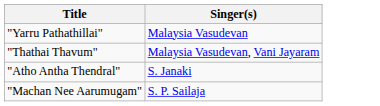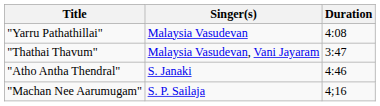+ column: Duration | 4:08 | 3:47 | 4:46 | 4;16
